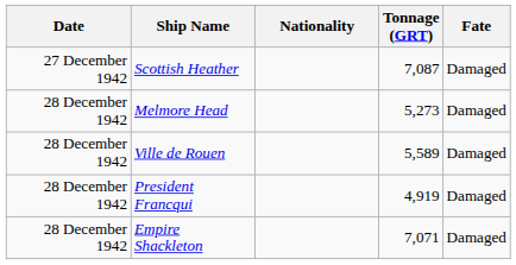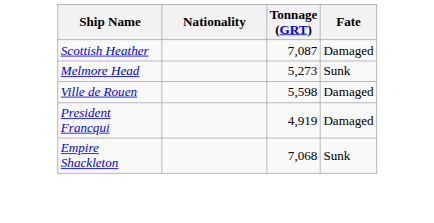- column: Date | 27 December 1942 | 28 December 1942 | 28 December 1942 | 28 December 1942 | 28 December 1942
Melmore Head | Fate: Damaged -> Sunk
Ville de Rouen | Tonnage (GRT): 5,589 -> 5,598
Empire Shackleton | Tonnage (GRT): 7,071 -> 7,068
Empire Shackleton | Fate: Damaged -> Sunk
